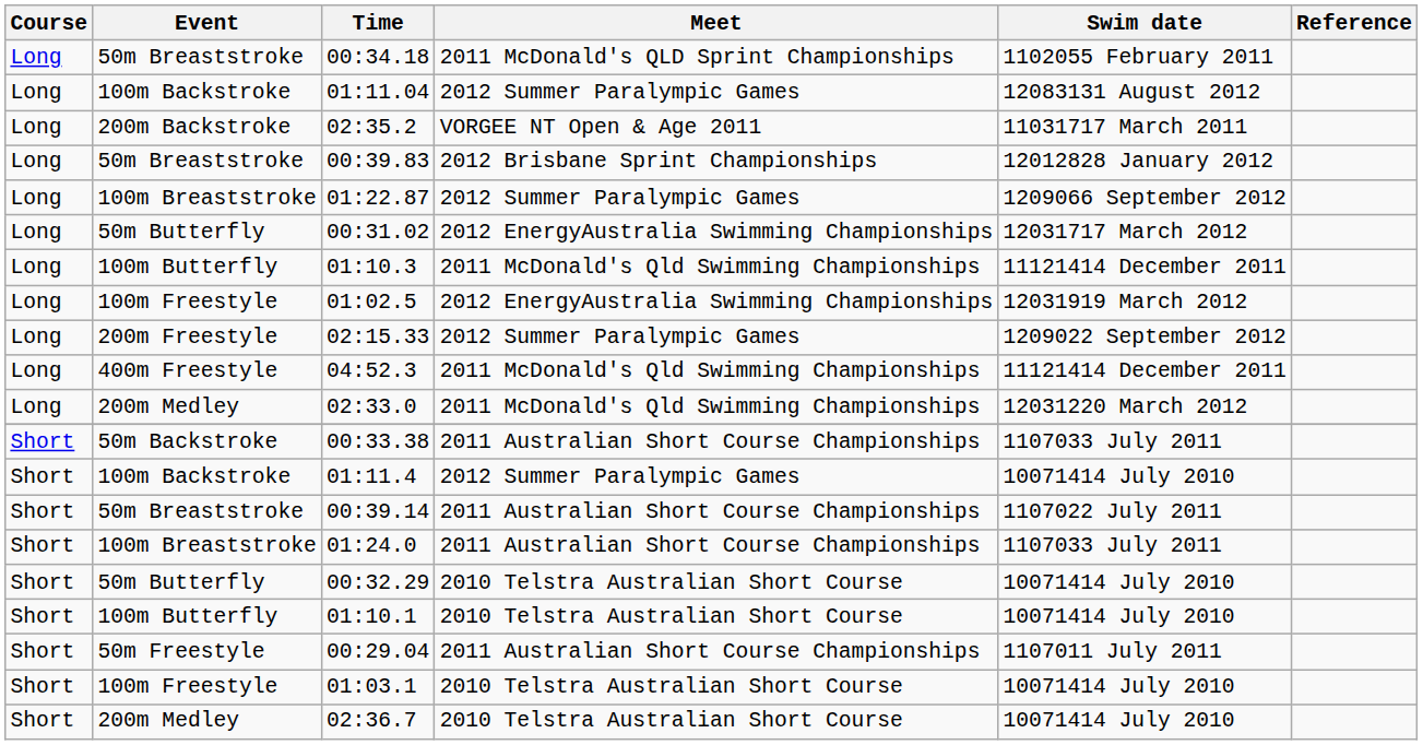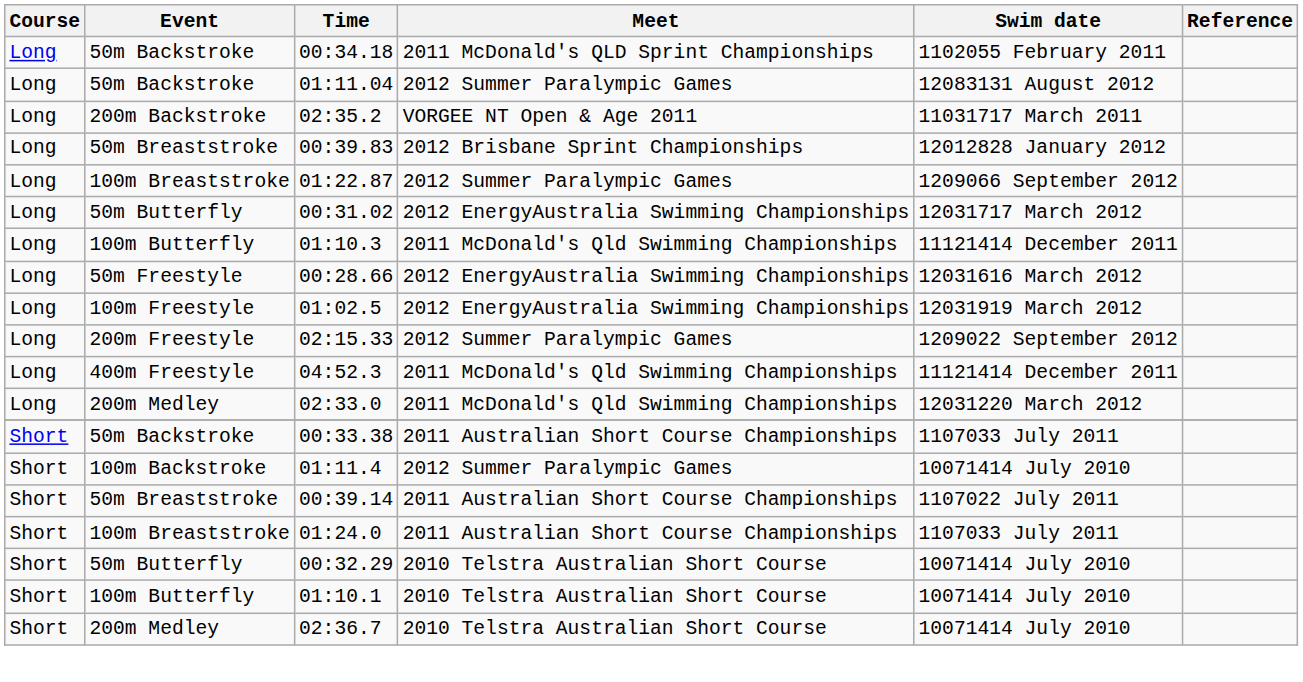00:34.18 | Event: 50m Breaststroke -> 50m Backstroke
01:11.04 | Event: 100m Backstroke -> 50m Backstroke
+ row: Long | 50m Freestyle | 00:28.66 | 2012 EnergyAustralia Swimming Championships | 12031616 March 2012
- row: Short | 50m Freestyle | 00:29.04 | 2011 Australian Short Course Championships | 1107011 July 2011
- row: Short | 100m Freestyle | 01:03.1 | 2010 Telstra Australian Short Course | 10071414 July 2010
